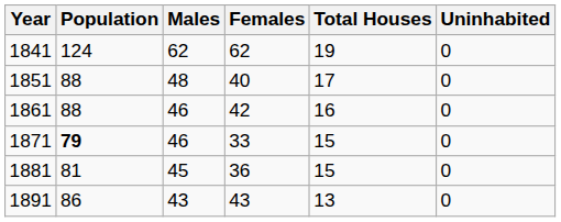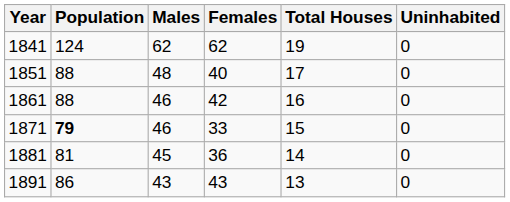1881 | Total Houses: 15 -> 14
